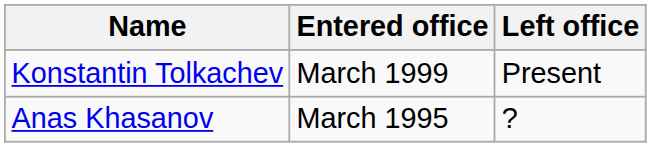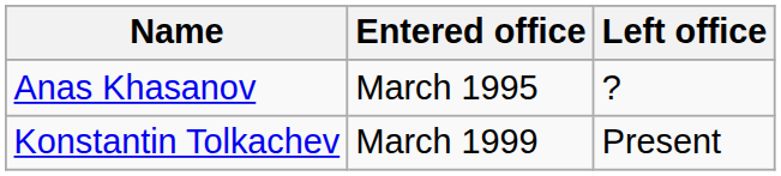rows swapped: Anas Khasanov <-> Konstantin Tolkachev
